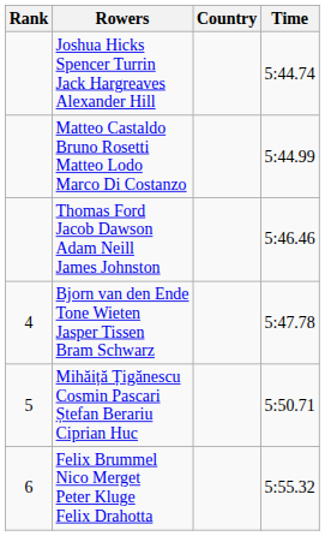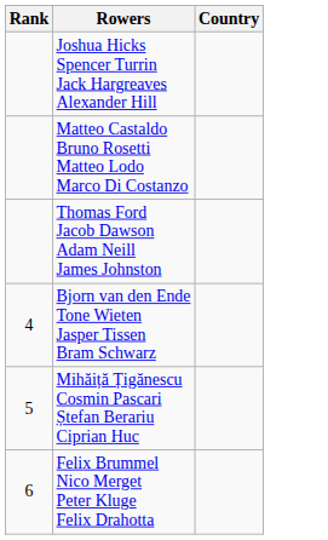- column: Time | 5:44.74 | 5:44.99 | 5:46.46 | 5:47.78 | 5:50.71 | 5:55.32
